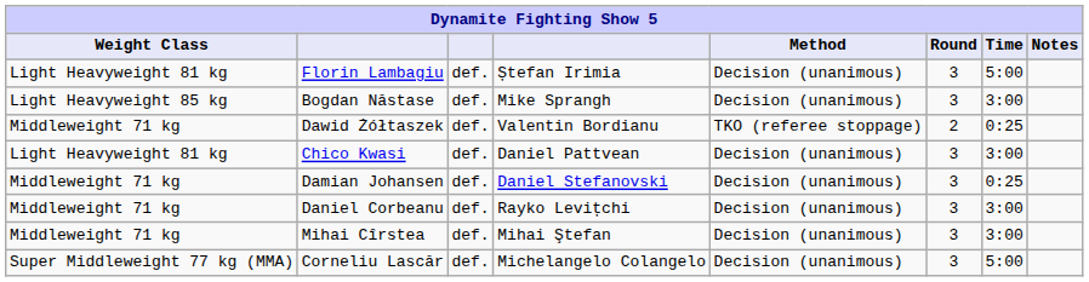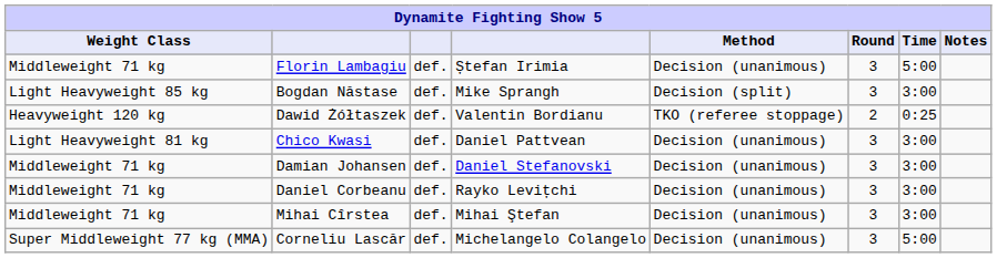Florin Lambagiu | Weight Class: Light Heavyweight 81 kg -> Middleweight 71 kg
Bogdan Năstase | Method: Decision (unanimous) -> Decision (split)
Dawid Żółtaszek | Weight Class: Middleweight 71 kg -> Heavyweight 120 kg
Damian Johansen | Time: 0:25 -> 3:00
